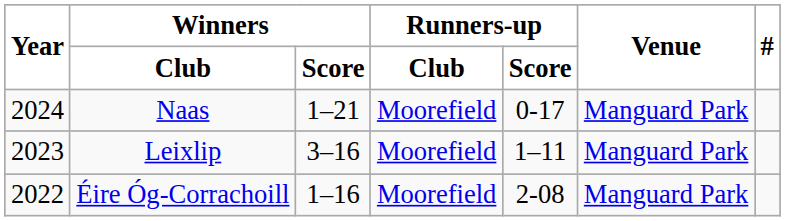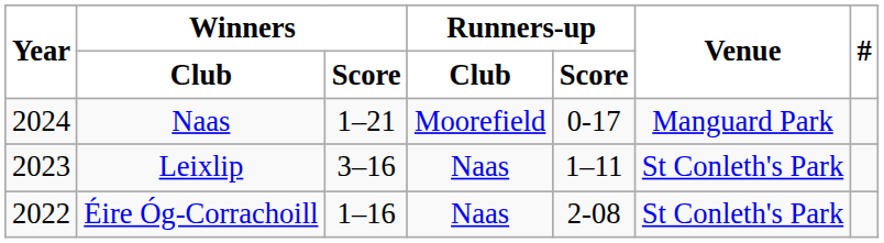Leixlip | Runners-up / Club: Moorefield -> Naas
Leixlip | Venue: Manguard Park -> St Conleth's Park
Éire Óg-Corrachoill | Runners-up / Club: Moorefield -> Naas
Éire Óg-Corrachoill | Venue: Manguard Park -> St Conleth's Park
